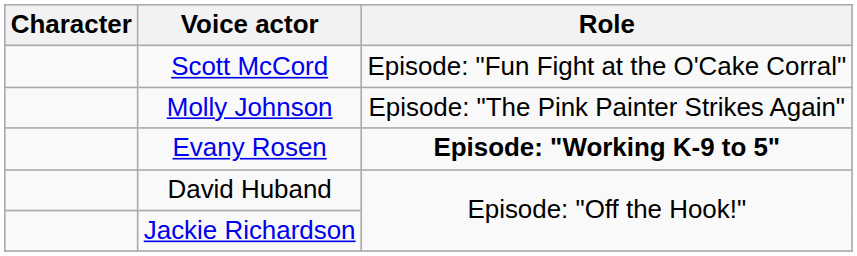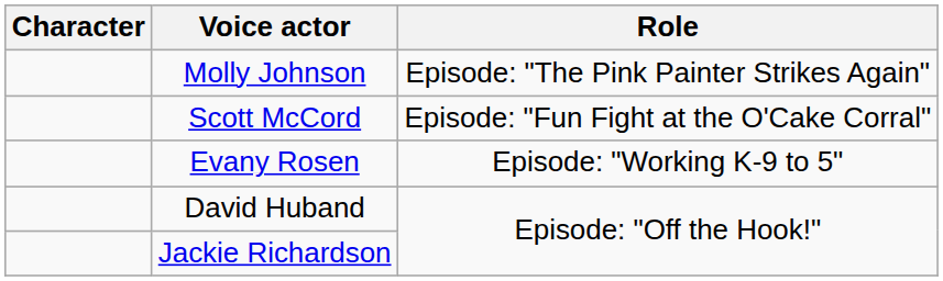rows swapped: Molly Johnson <-> Scott McCord
Evany Rosen | Role: bold -> normal
